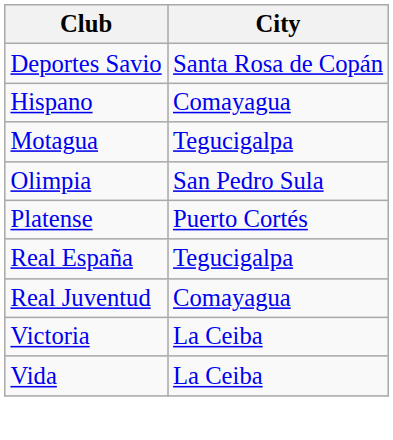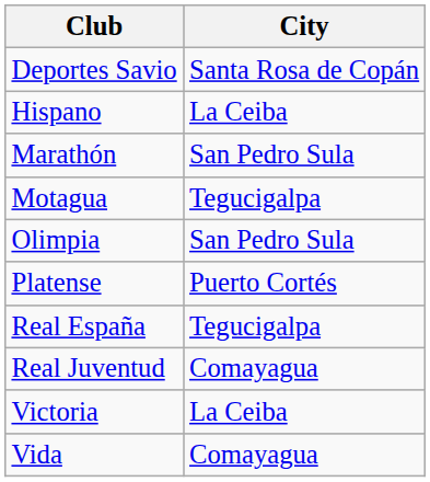Hispano | City: Comayagua -> La Ceiba
+ row: Marathón | San Pedro Sula
Vida | City: La Ceiba -> Comayagua
